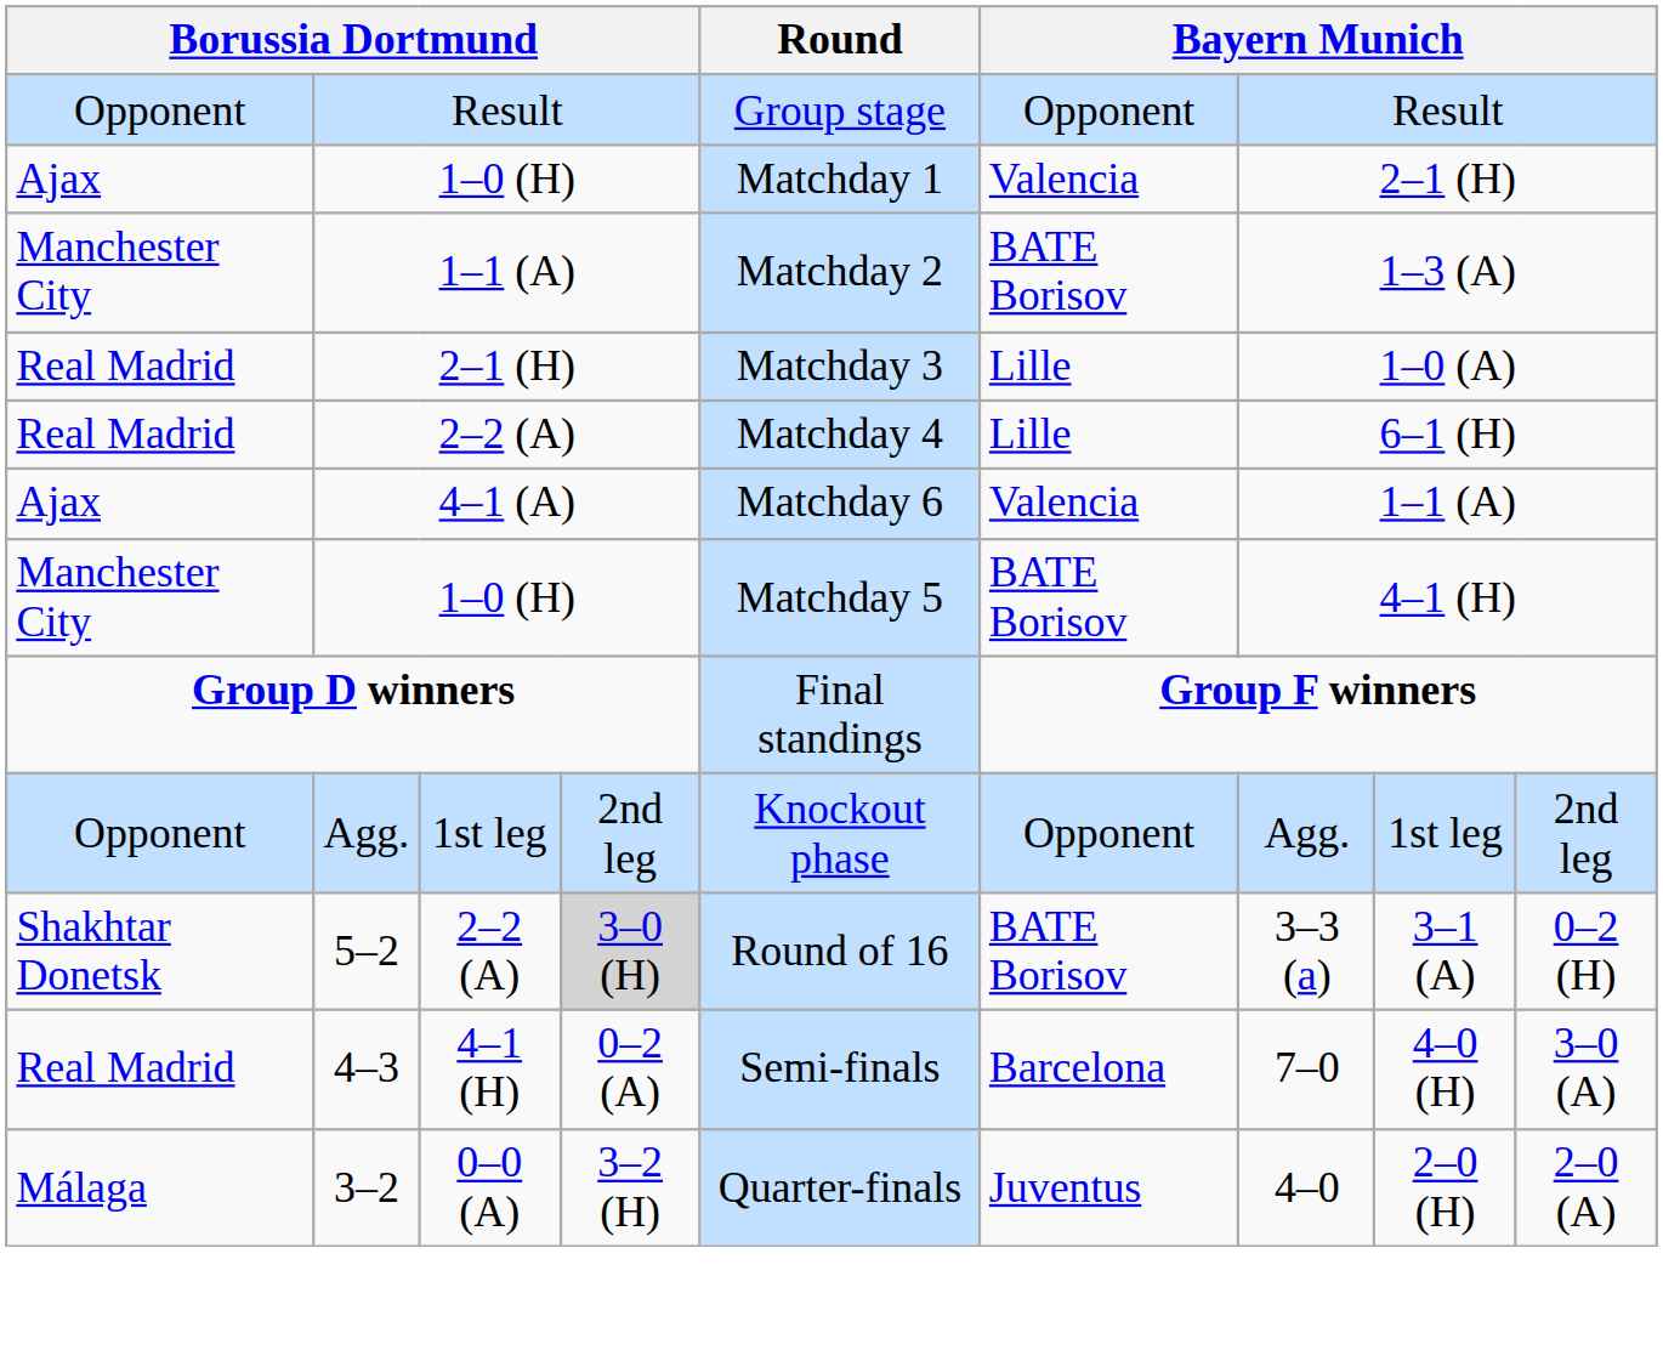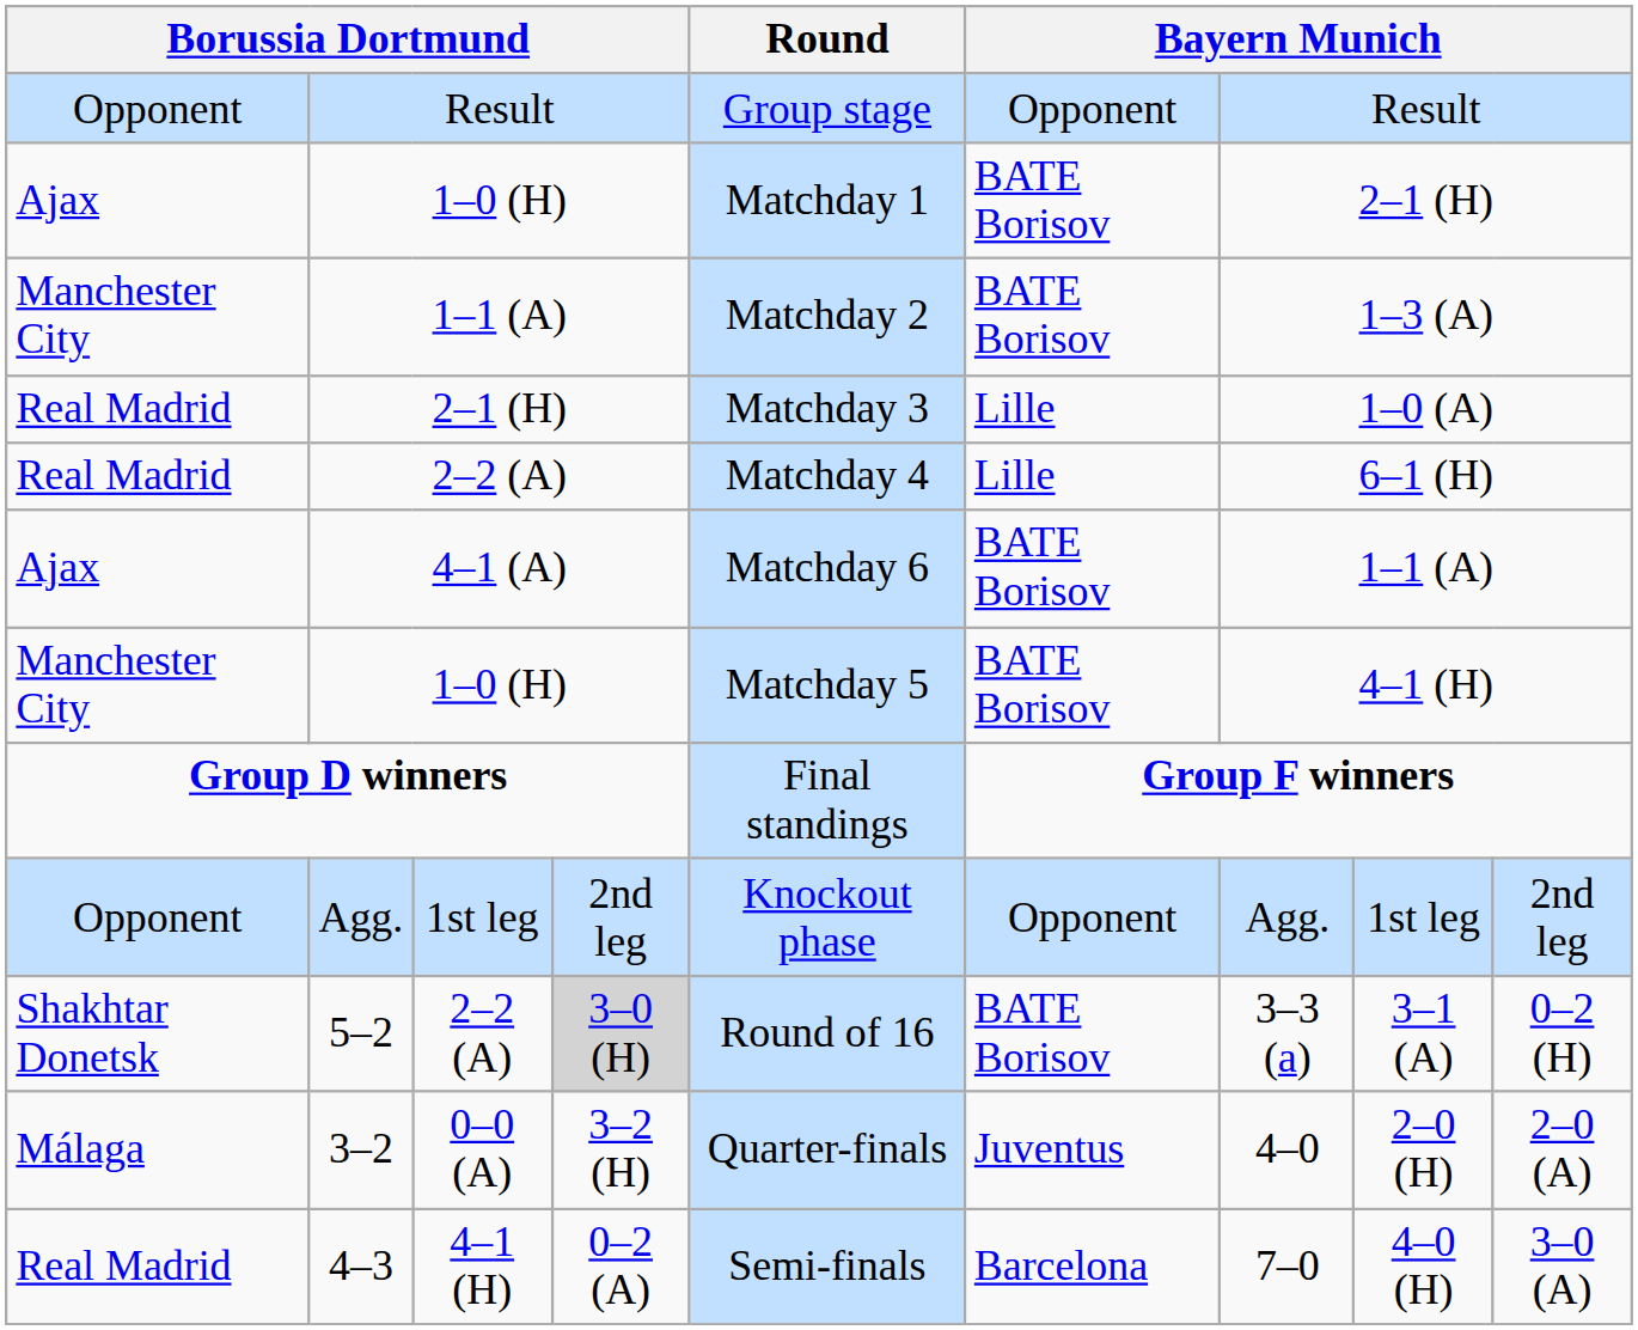Ajax / 1–0 (H) | column 6: Valencia -> BATE Borisov
4–1 (A) | column 6: Valencia -> BATE Borisov
rows swapped: 3–2 <-> 4–3
